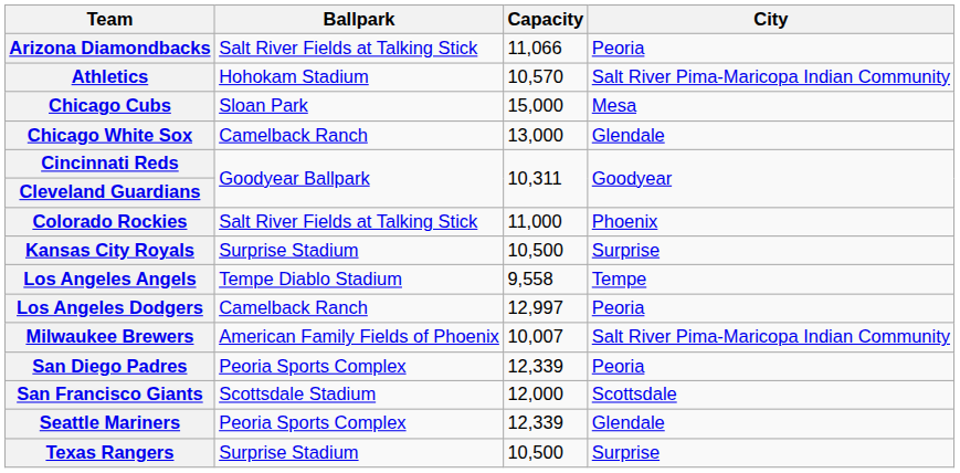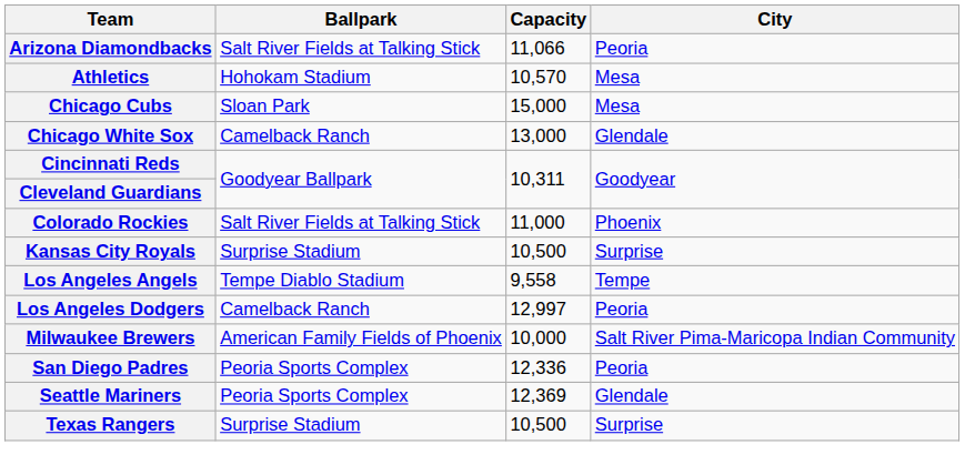Athletics | City: Salt River Pima-Maricopa Indian Community -> Mesa
Milwaukee Brewers | Capacity: 10,007 -> 10,000
San Diego Padres | Capacity: 12,339 -> 12,336
- row: San Francisco Giants | Scottsdale Stadium | 12,000 | Scottsdale
Seattle Mariners | Capacity: 12,339 -> 12,369
